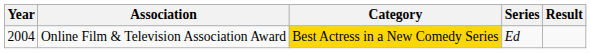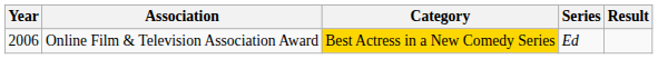Online Film & Television Association Award | Year: 2004 -> 2006
